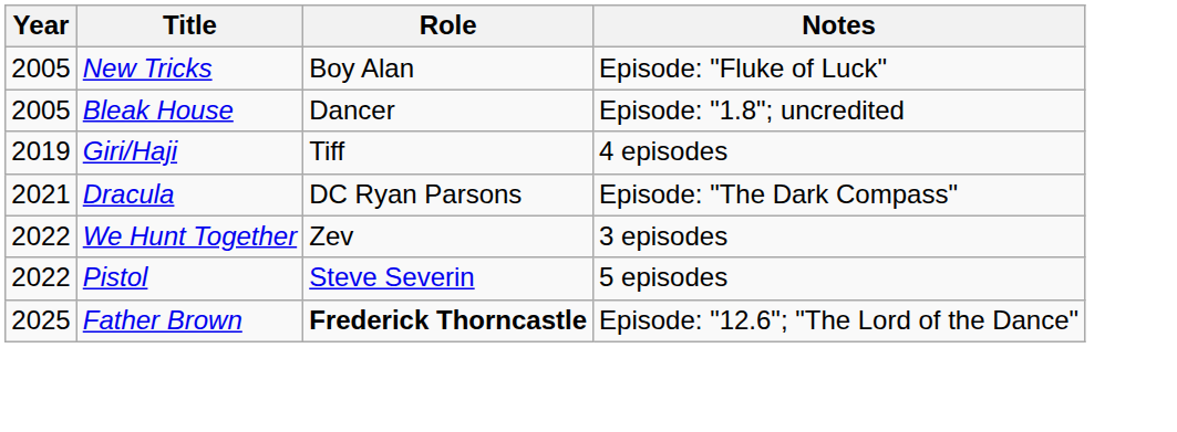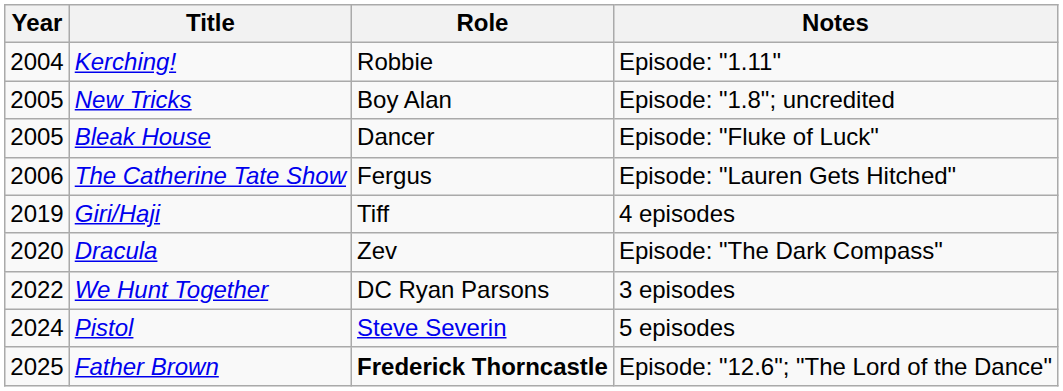+ row: 2004 | Kerching! | Robbie | Episode: "1.11"
New Tricks | Notes: Episode: "Fluke of Luck" -> Episode: "1.8"; uncredited
Bleak House | Notes: Episode: "1.8"; uncredited -> Episode: "Fluke of Luck"
+ row: 2006 | The Catherine Tate Show | Fergus | Episode: "Lauren Gets Hitched"
Dracula | Year: 2021 -> 2020
Dracula | Role: DC Ryan Parsons -> Zev
We Hunt Together | Role: Zev -> DC Ryan Parsons
Pistol | Year: 2022 -> 2024
